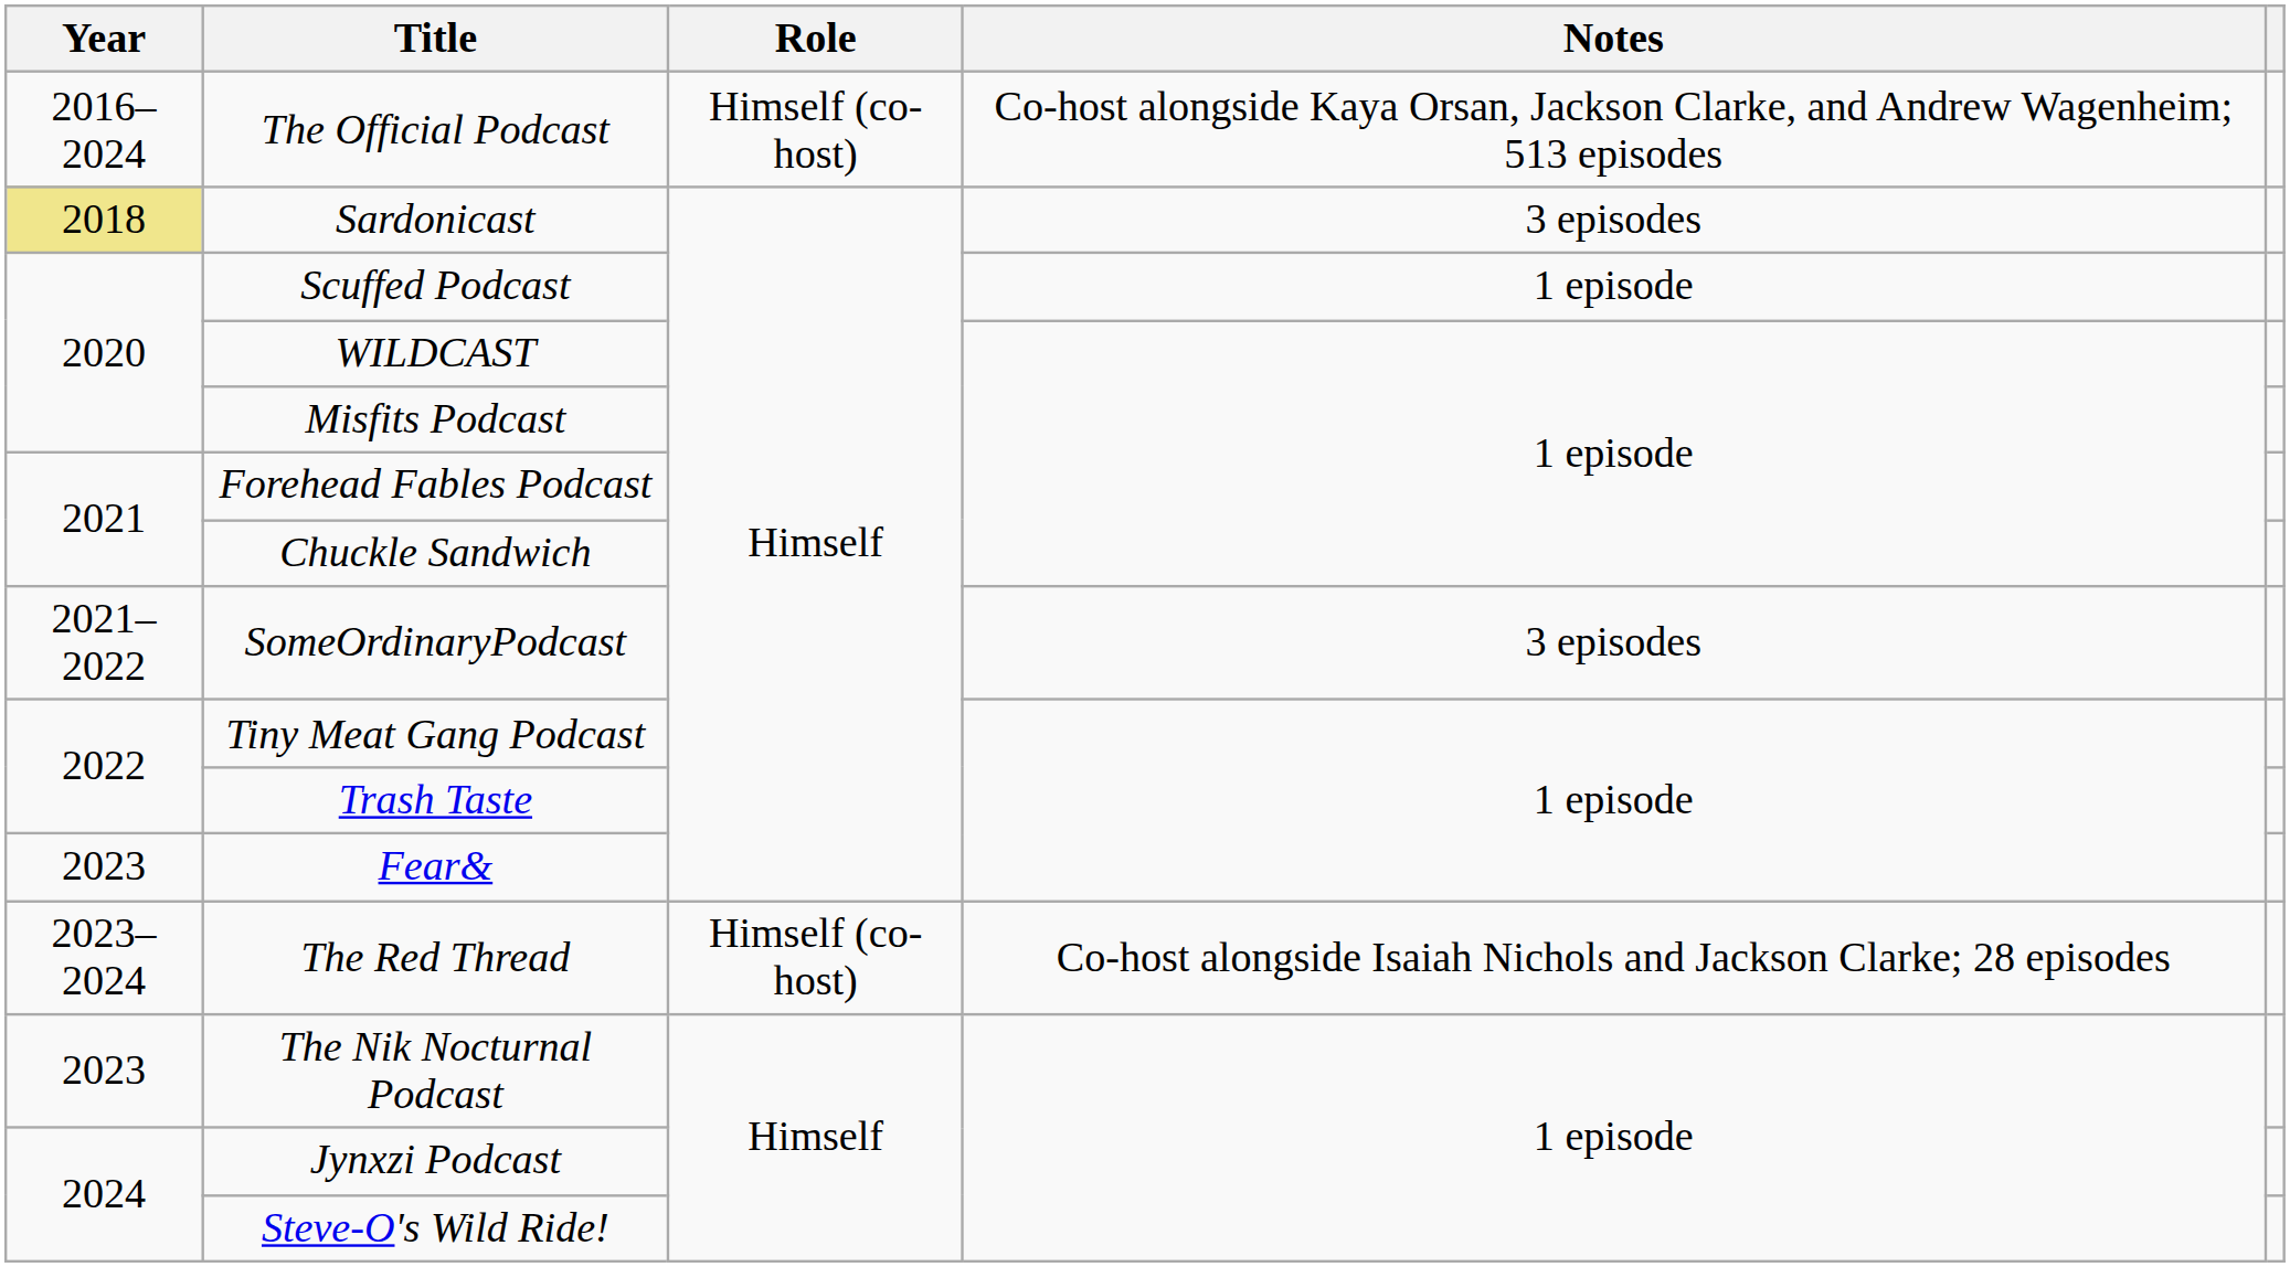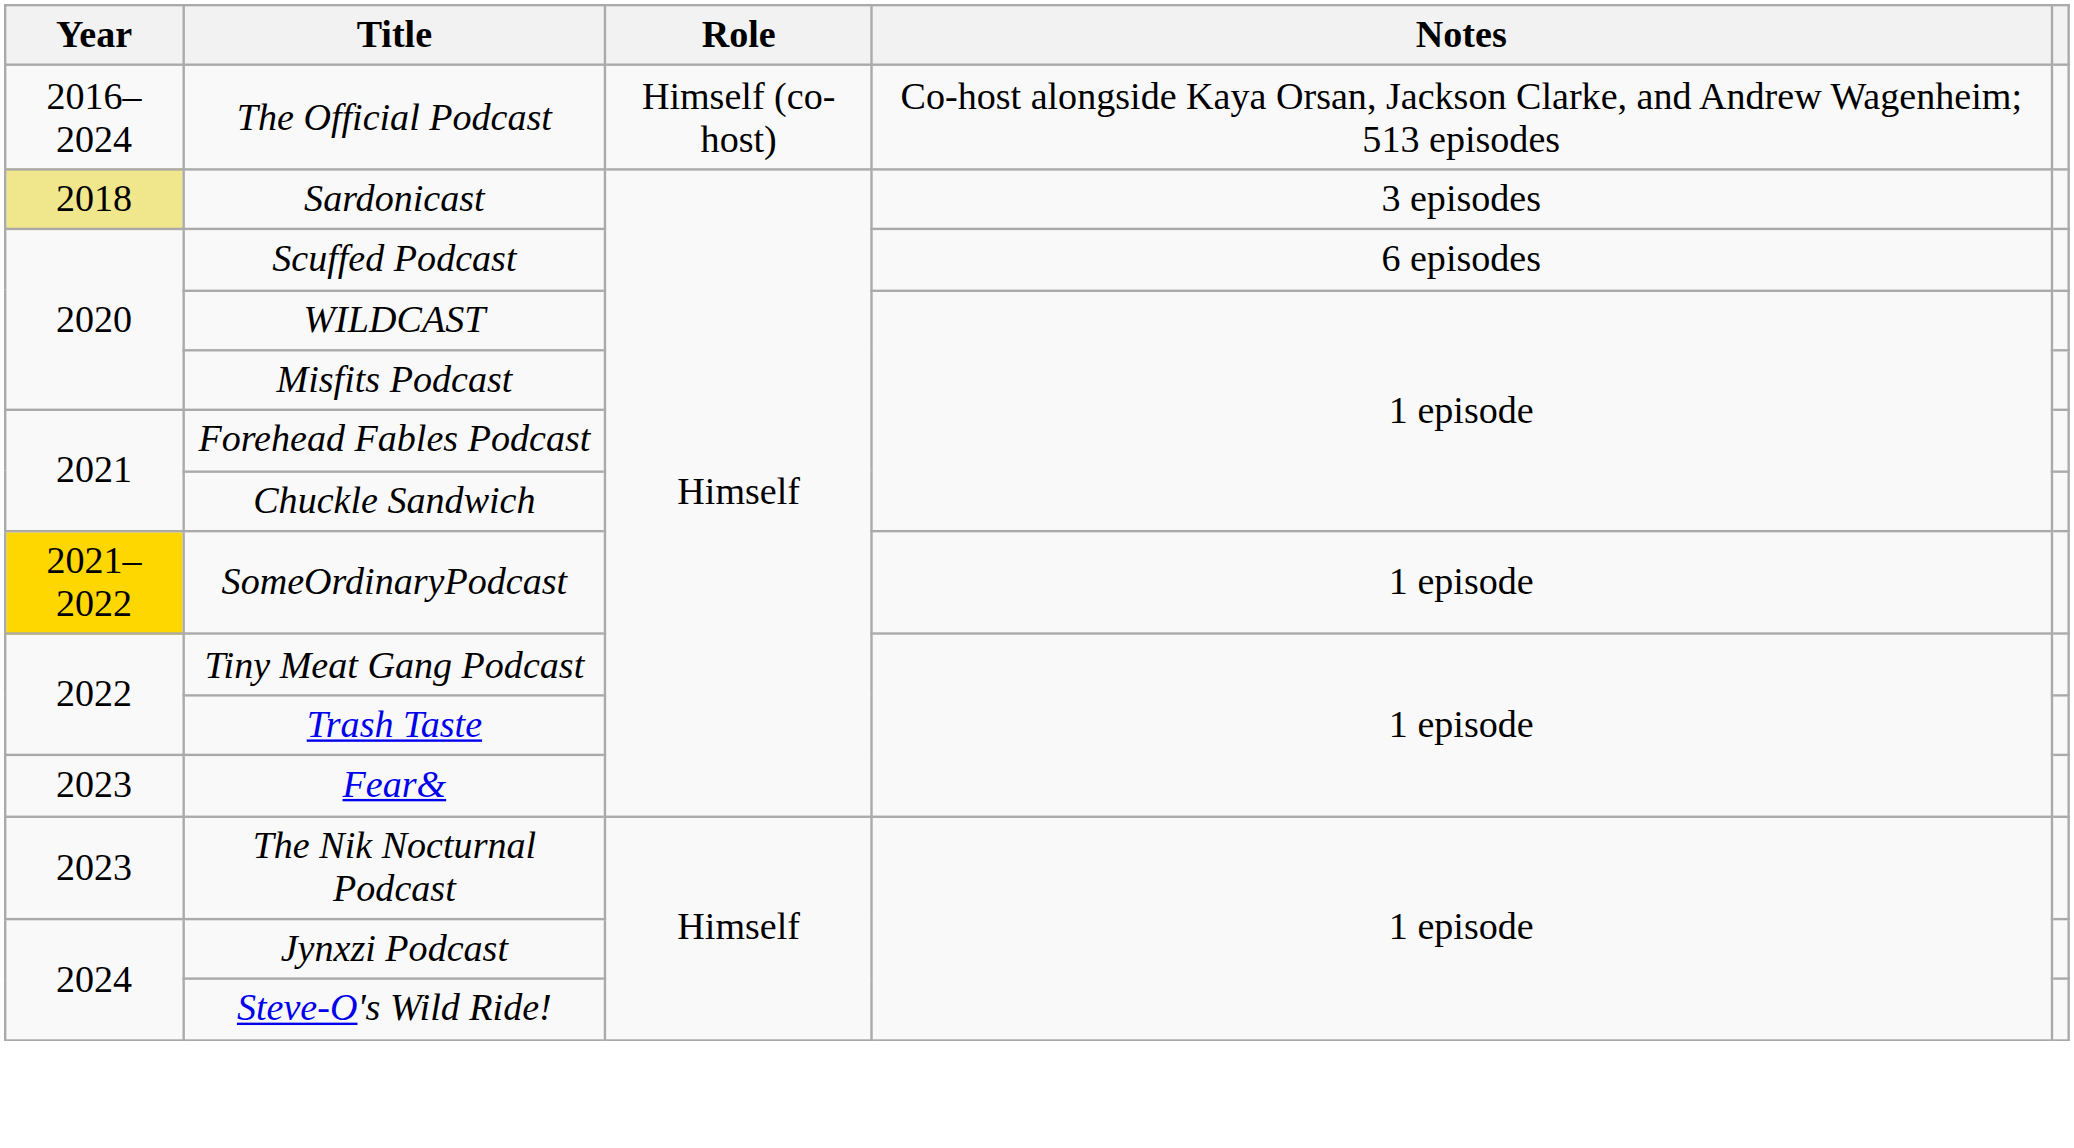Scuffed Podcast | Notes: 1 episode -> 6 episodes
SomeOrdinaryPodcast | Year: no background -> gold background
SomeOrdinaryPodcast | Notes: 3 episodes -> 1 episode
- row: 2023–2024 | The Red Thread | Himself (co-host) | Co-host alongside Isaiah Nichols and Jackson Clarke; 28 episodes
